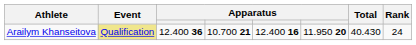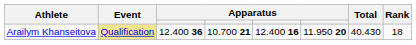Arailym Khanseitova | Rank: 24 -> 18
